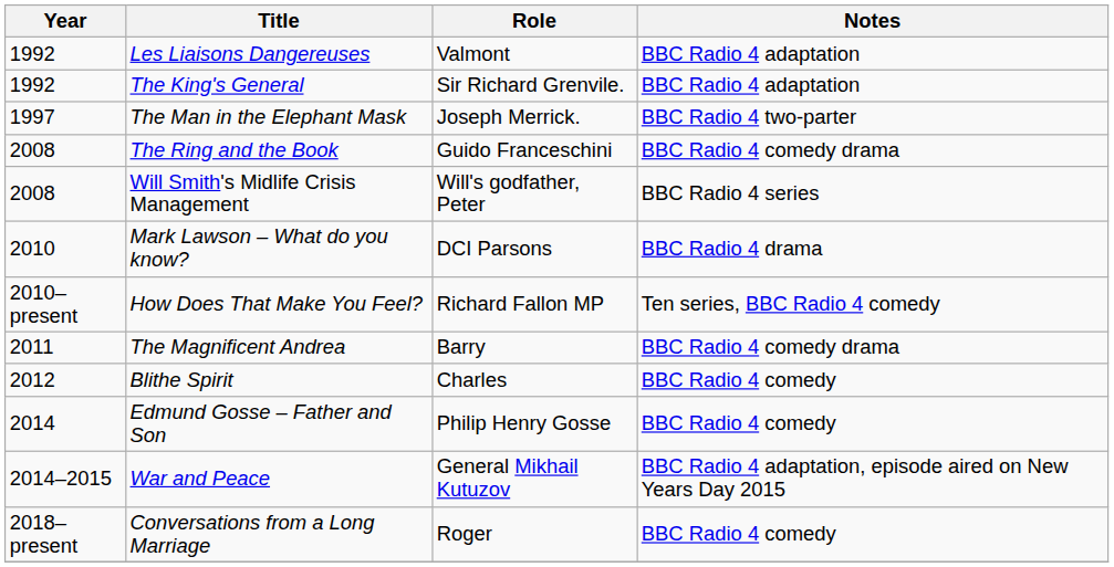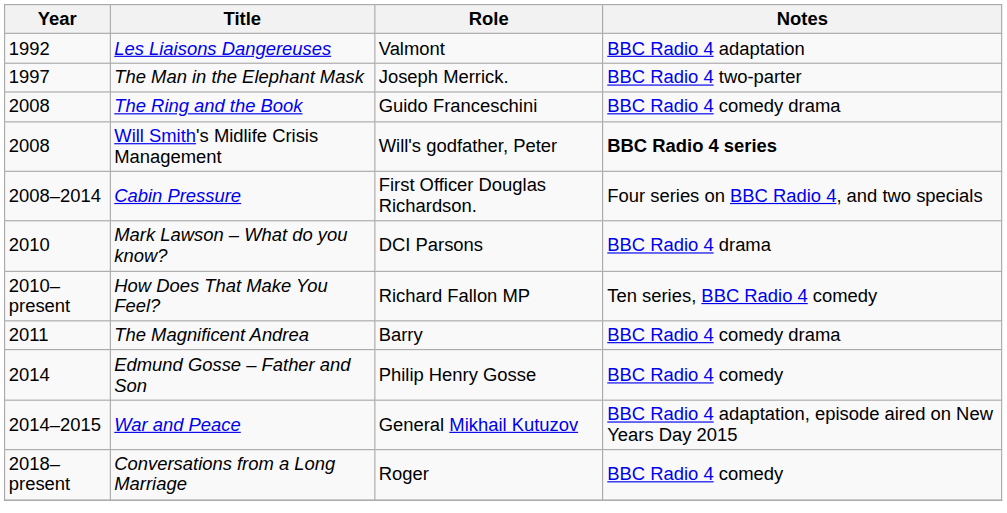- row: 1992 | The King's General | Sir Richard Grenvile. | BBC Radio 4 adaptation
Will Smith's Midlife Crisis Management | Notes: normal -> bold
+ row: 2008–2014 | Cabin Pressure | First Officer Douglas Richardson. | Four series on BBC Radio 4, and two specials
- row: 2012 | Blithe Spirit | Charles | BBC Radio 4 comedy
